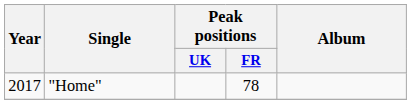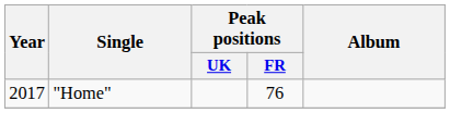"Home" | Peak positions / FR: 78 -> 76
